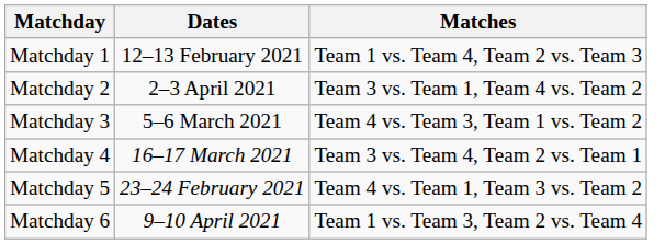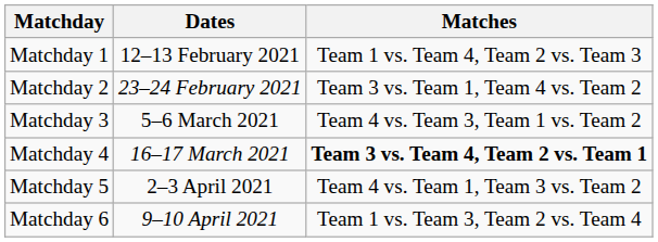Matchday 2 | Dates: 2–3 April 2021 -> 23–24 February 2021
Matchday 4 | Matches: normal -> bold
Matchday 5 | Dates: 23–24 February 2021 -> 2–3 April 2021
